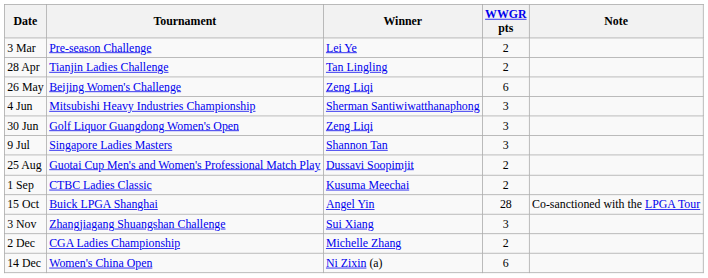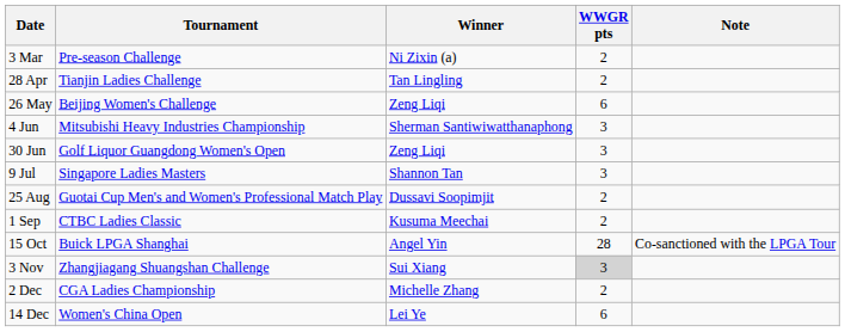3 Mar | Winner: Lei Ye -> Ni Zixin (a)
3 Nov | WWGR pts: no background -> lightgrey background
14 Dec | Winner: Ni Zixin (a) -> Lei Ye
